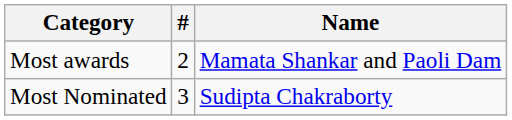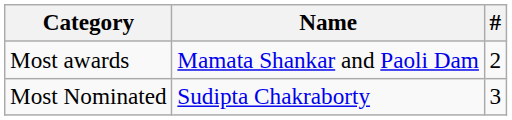columns swapped: Name <-> #
